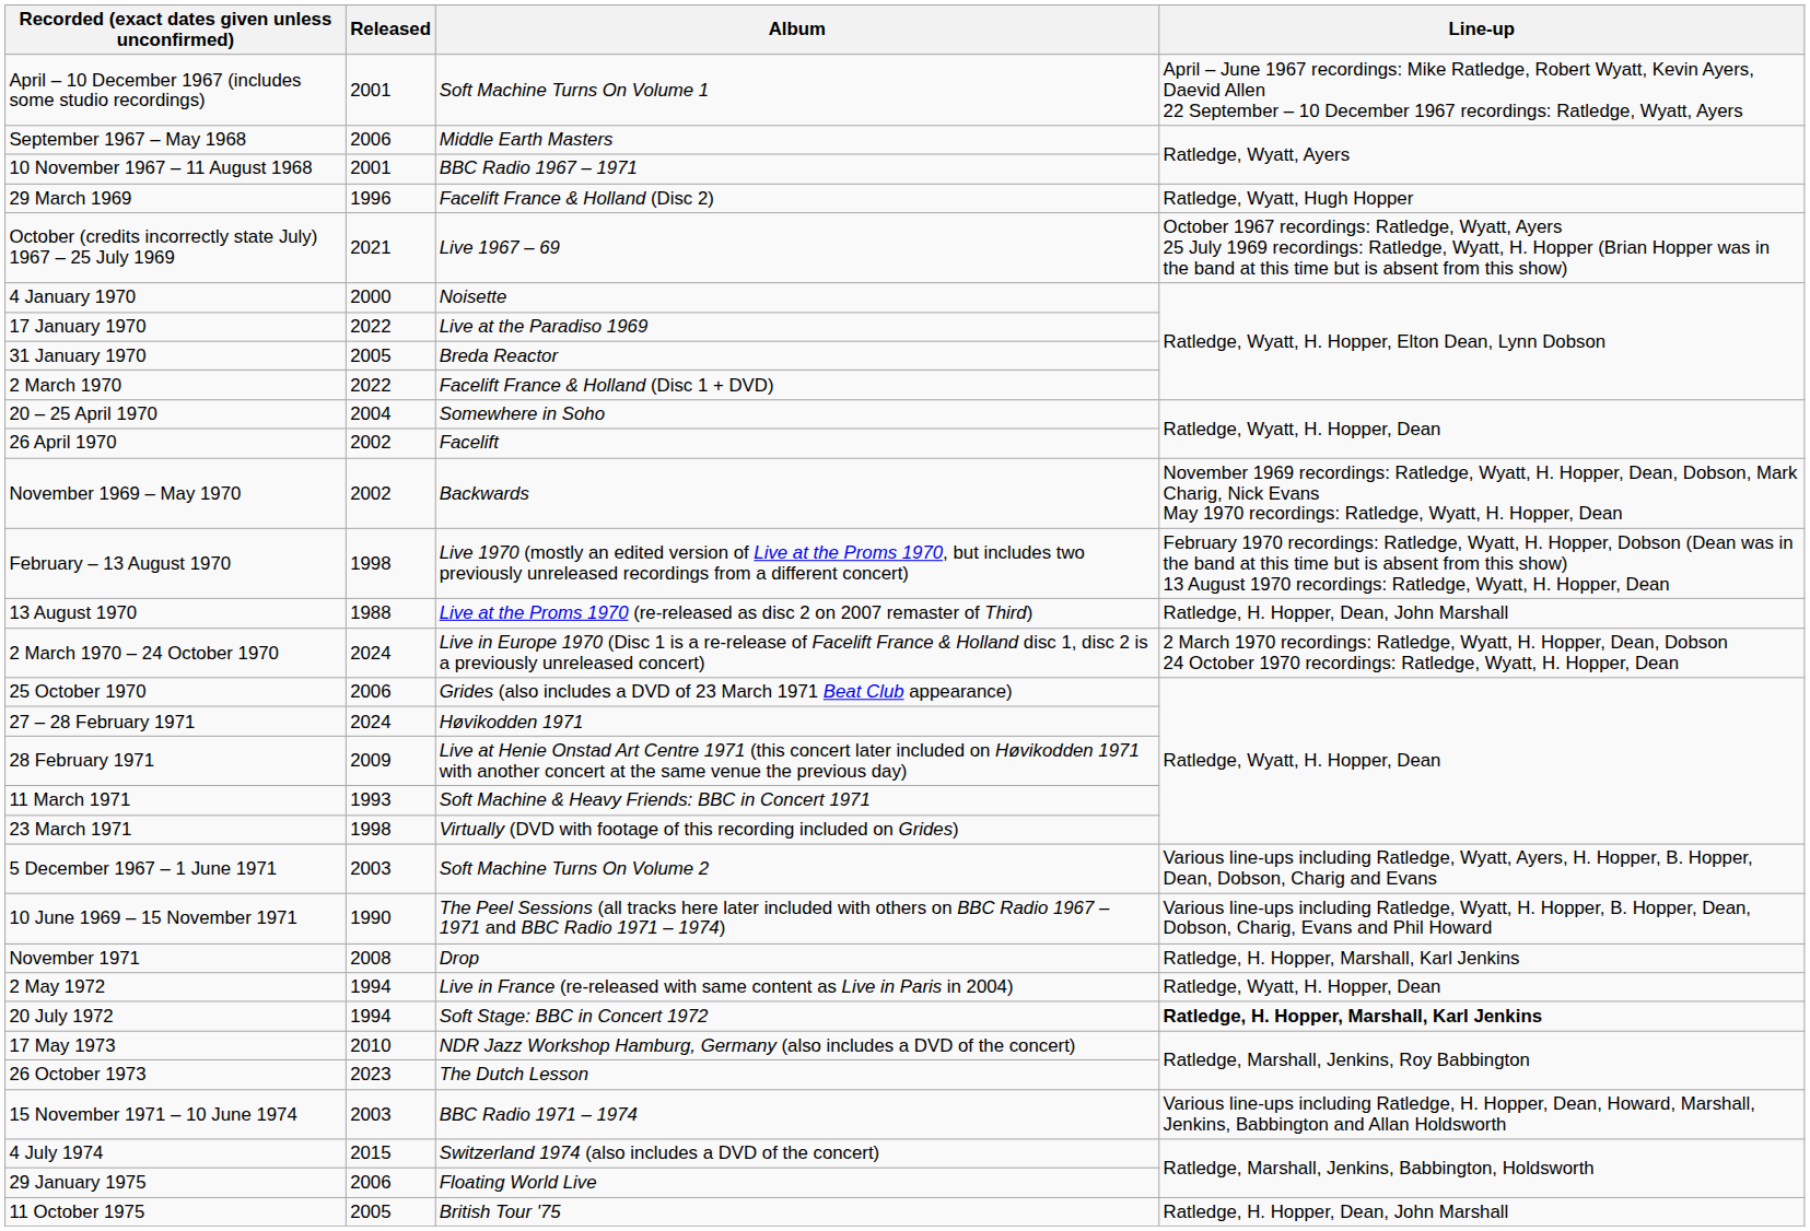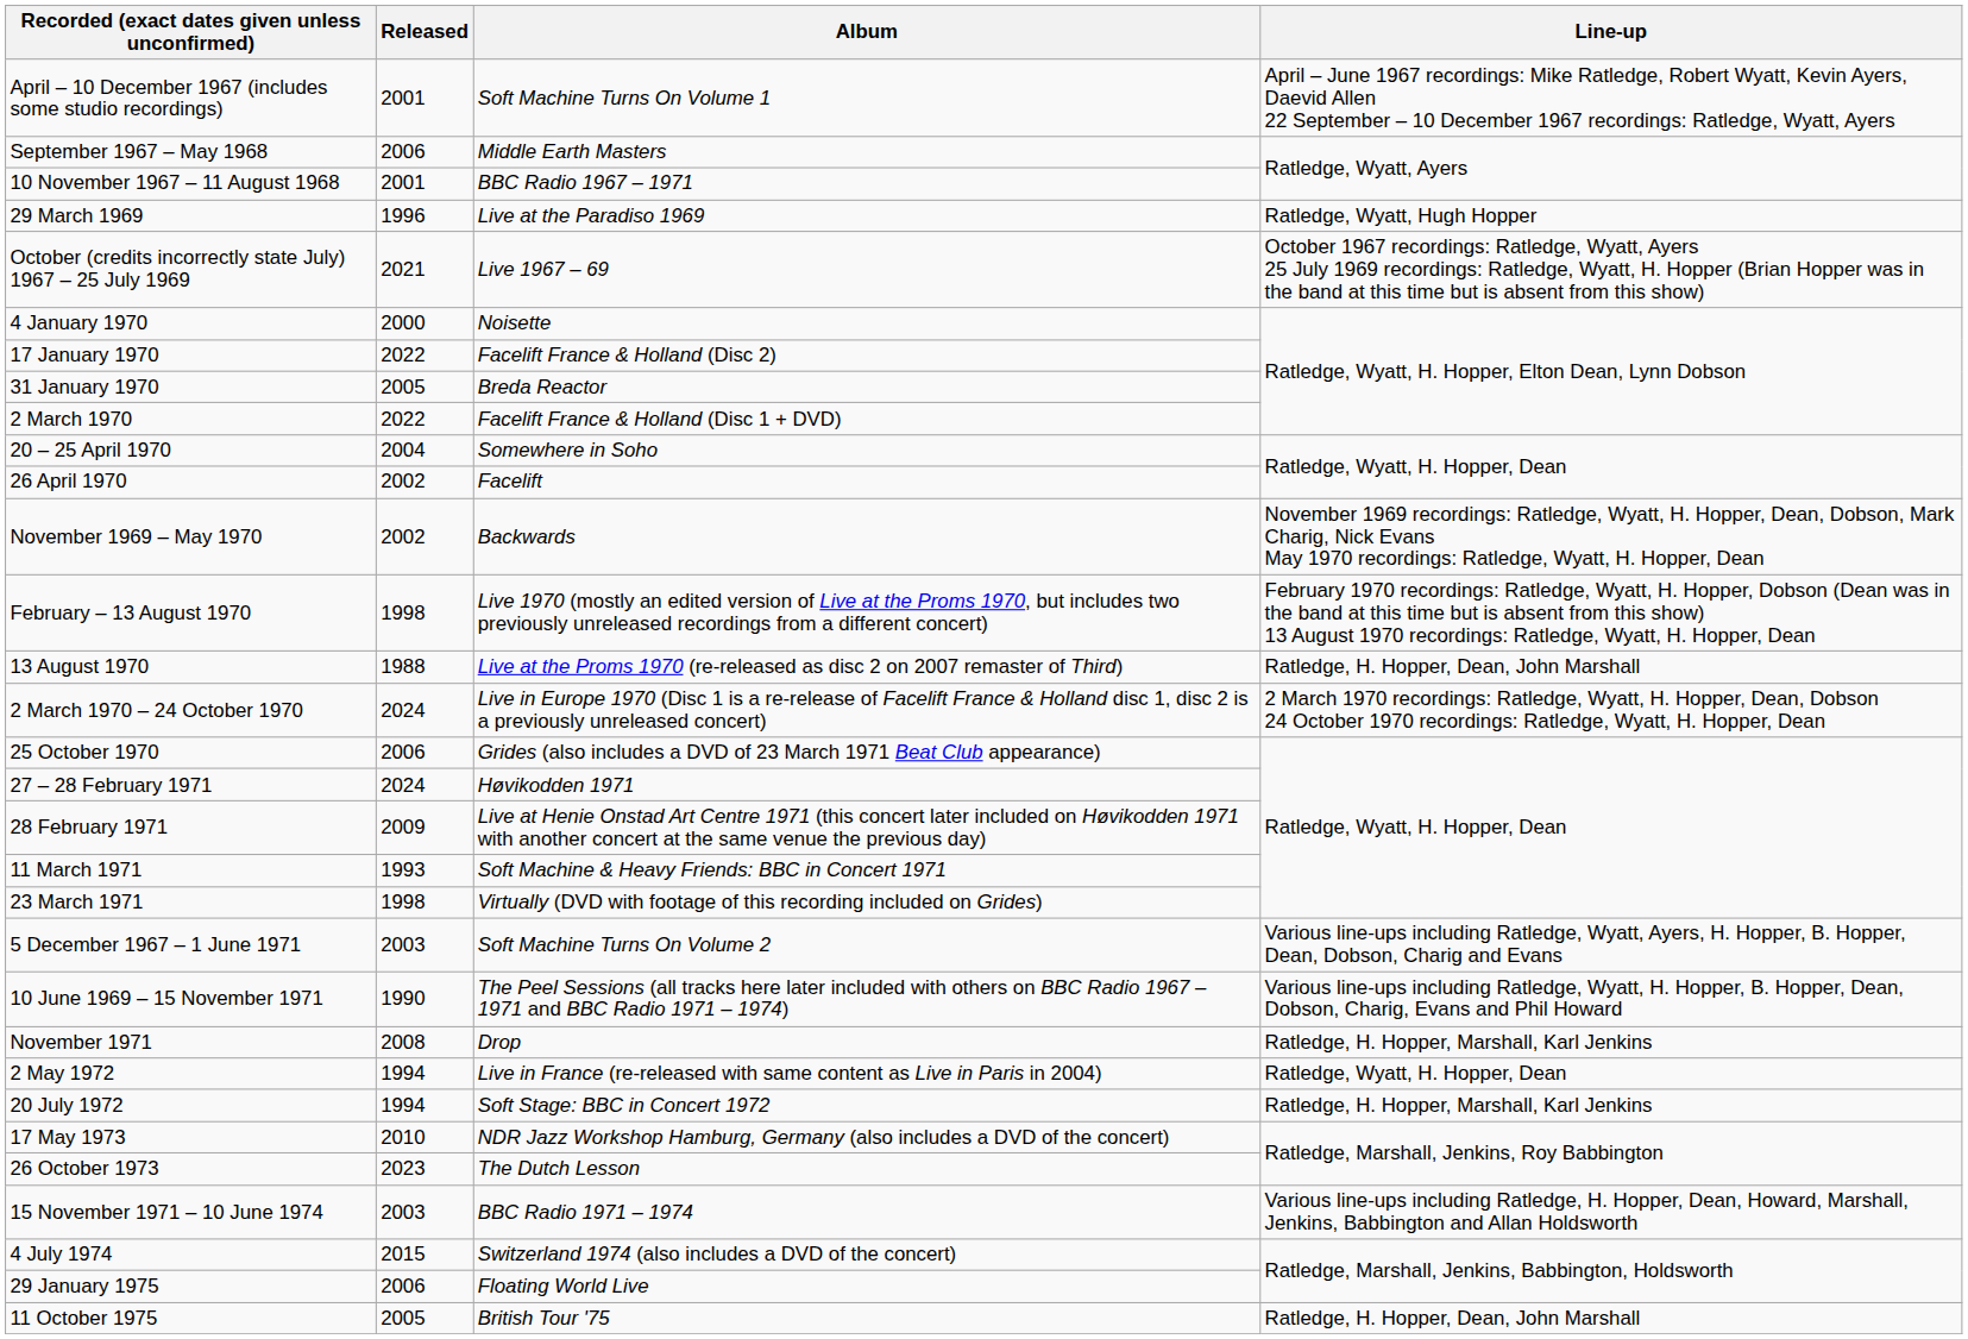29 March 1969 | Album: Facelift France & Holland (Disc 2) -> Live at the Paradiso 1969
17 January 1970 | Album: Live at the Paradiso 1969 -> Facelift France & Holland (Disc 2)
20 July 1972 | Line-up: bold -> normal
